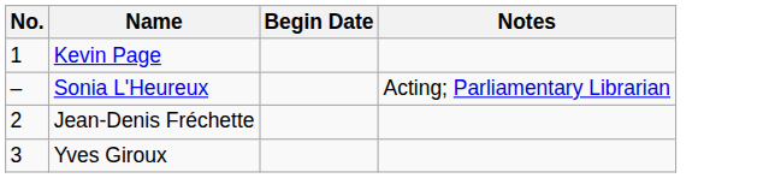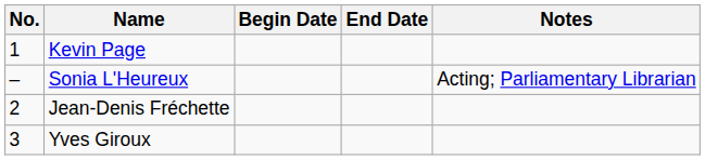+ column: End Date
